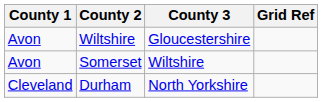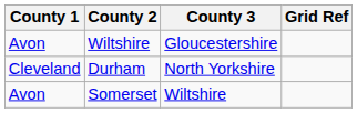rows swapped: Somerset <-> Durham
